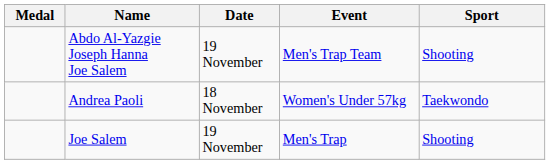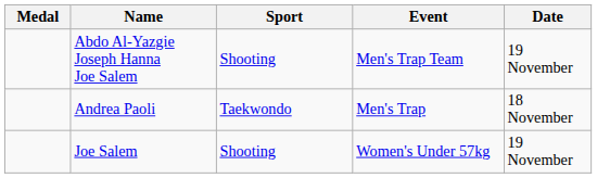columns swapped: Sport <-> Date
Andrea Paoli | Event: Women's Under 57kg -> Men's Trap
Joe Salem | Event: Men's Trap -> Women's Under 57kg
